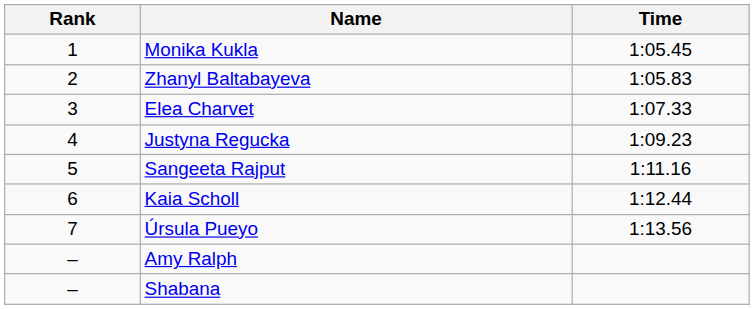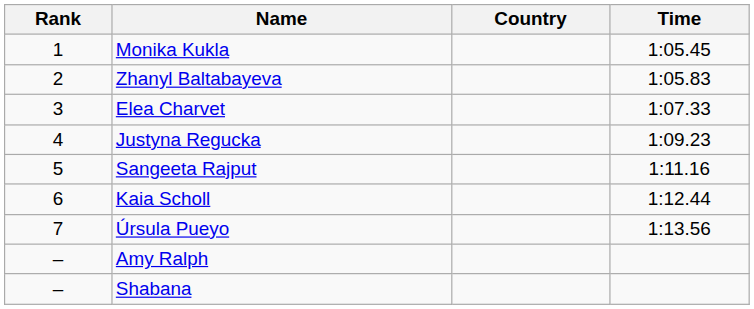+ column: Country
